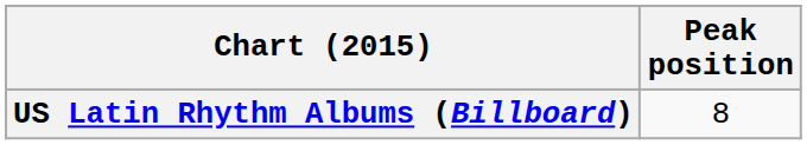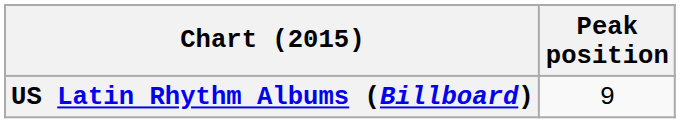US Latin Rhythm Albums (Billboard) | Peak position: 8 -> 9
